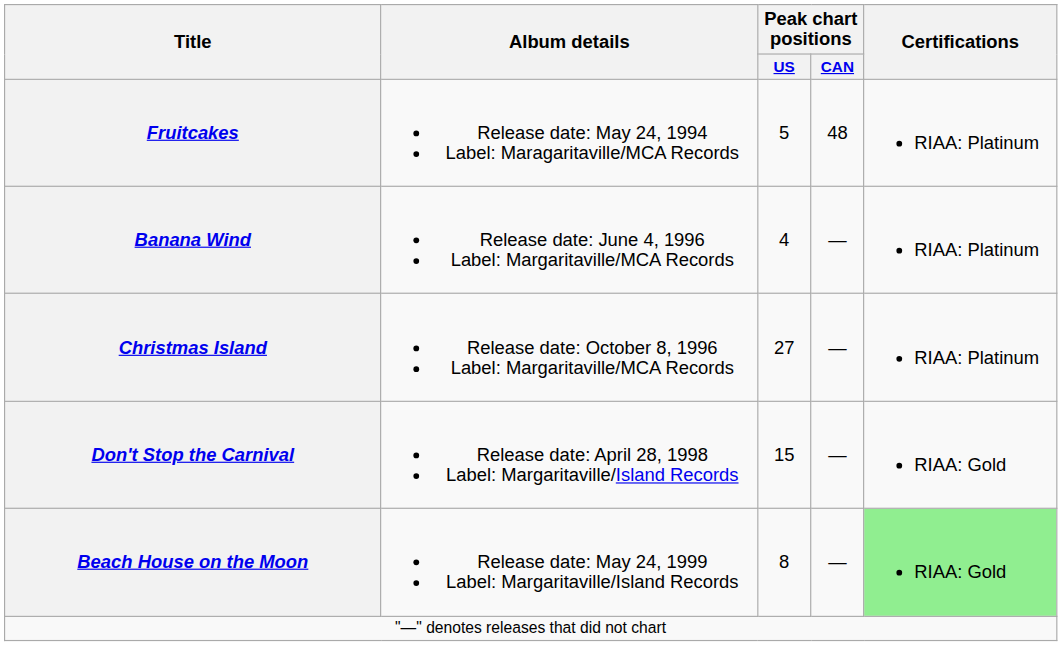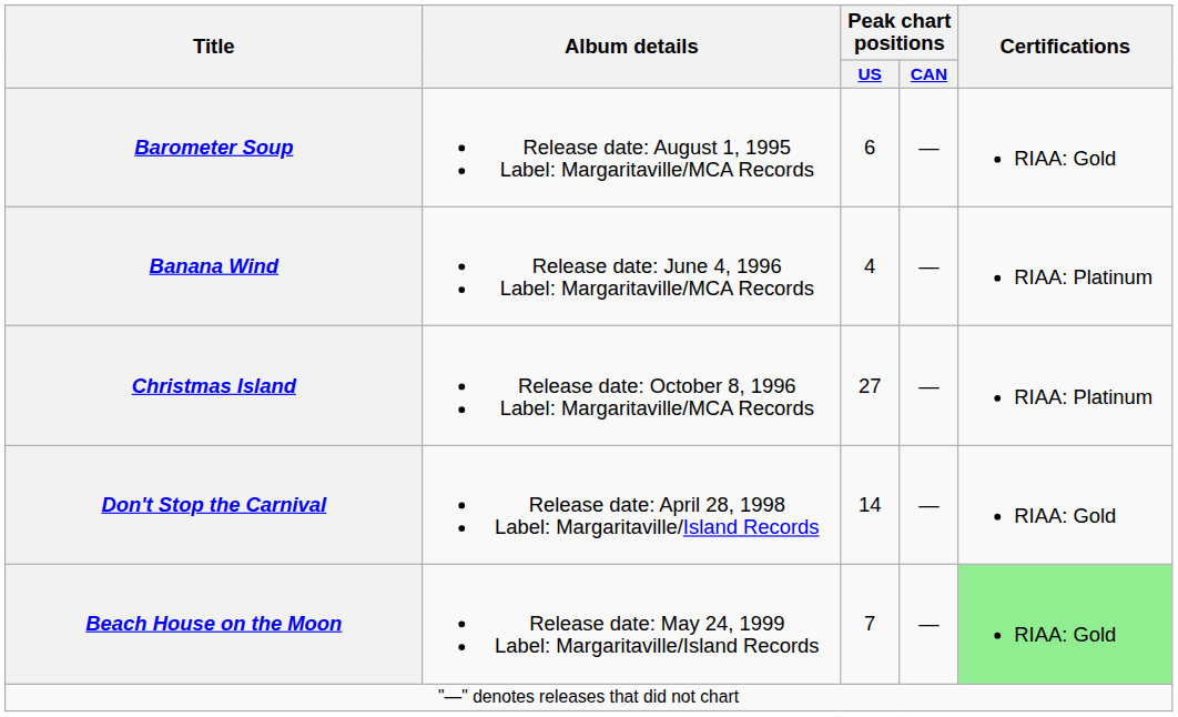- row: Fruitcakes | Release date: May 24, 1994 Label: Maragaritaville/MCA Records | 5 | 48 | RIAA: Platinum
+ row: Barometer Soup | Release date: August 1, 1995 Label: Margaritaville/MCA Records | 6 | — | RIAA: Gold
Don't Stop the Carnival | Peak chart positions / US: 15 -> 14
Beach House on the Moon | Peak chart positions / US: 8 -> 7
